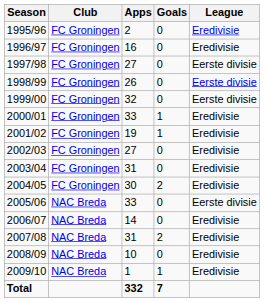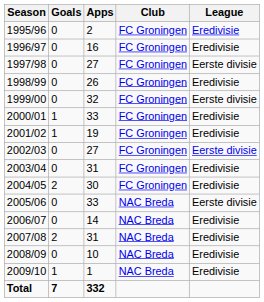columns swapped: Club <-> Goals
1998/99 | League: Eerste divisie -> Eredivisie
2002/03 | League: Eredivisie -> Eerste divisie
